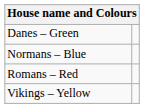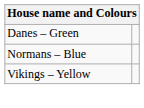- row: Romans – Red
